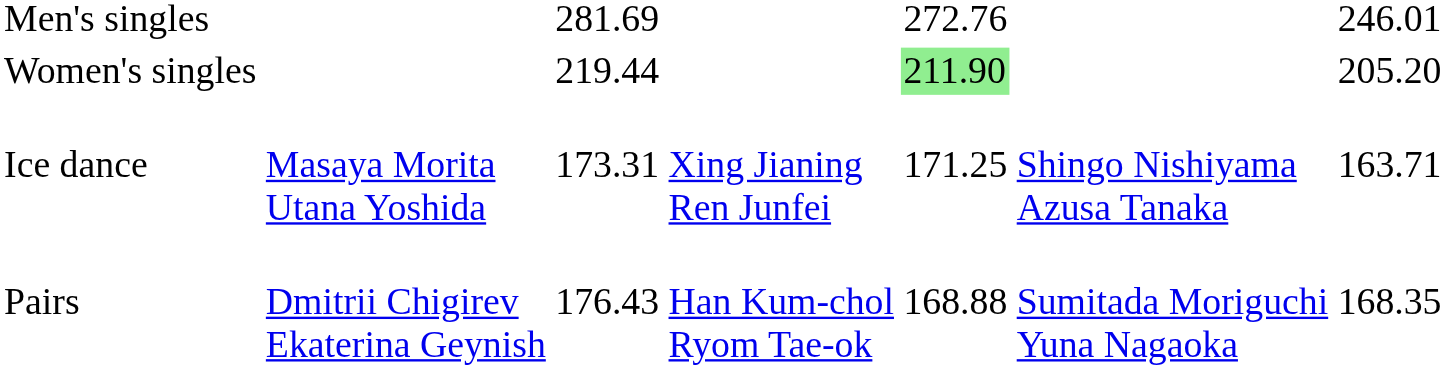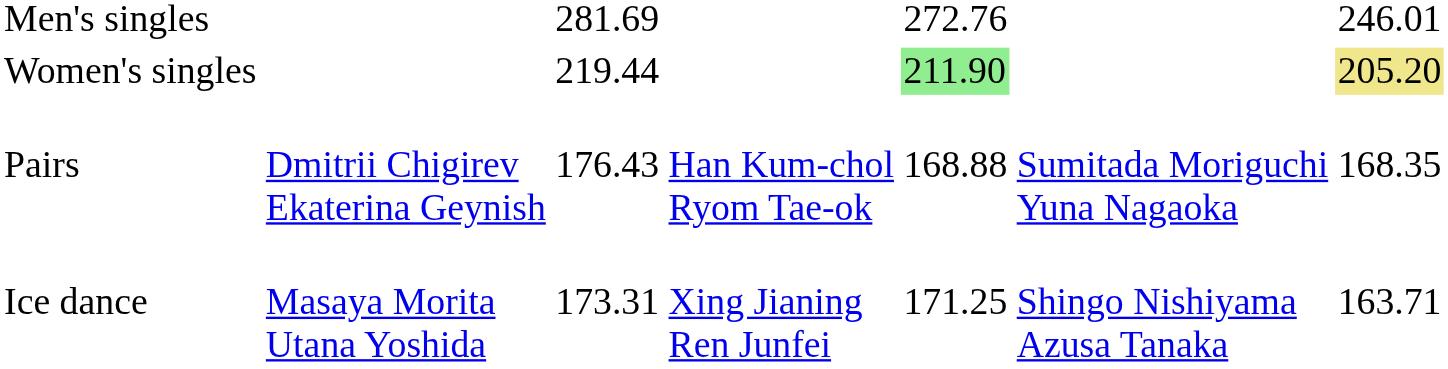Women's singles | column 7: no background -> khaki background
rows swapped: Pairs <-> Ice dance
